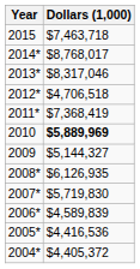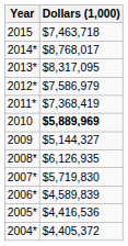2013* | Dollars (1,000): $8,317,046 -> $8,317,095
2012* | Dollars (1,000): $4,706,518 -> $7,586,979
